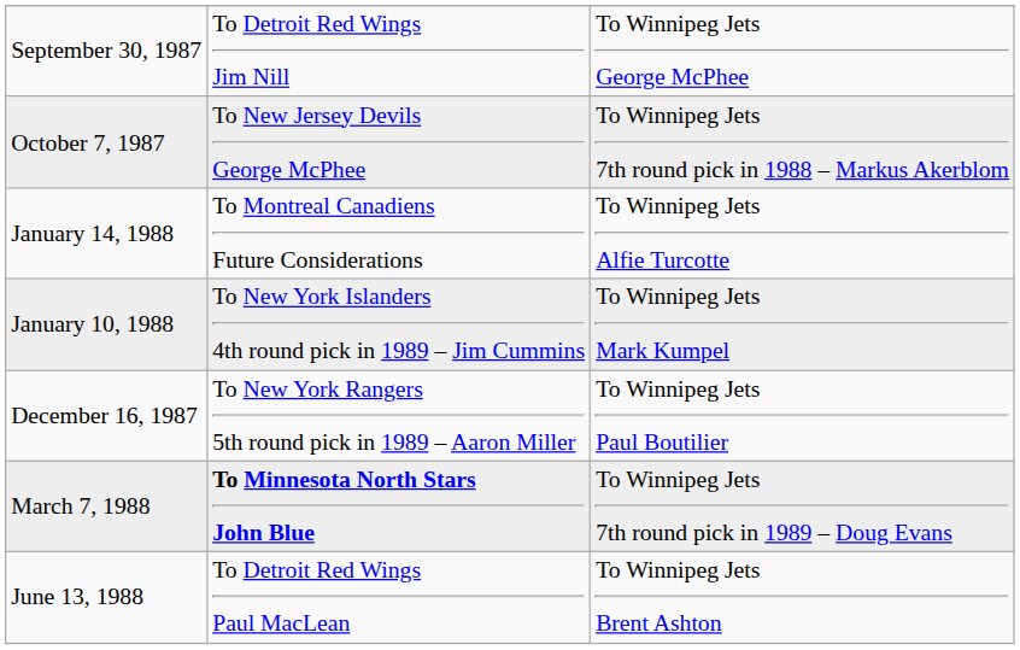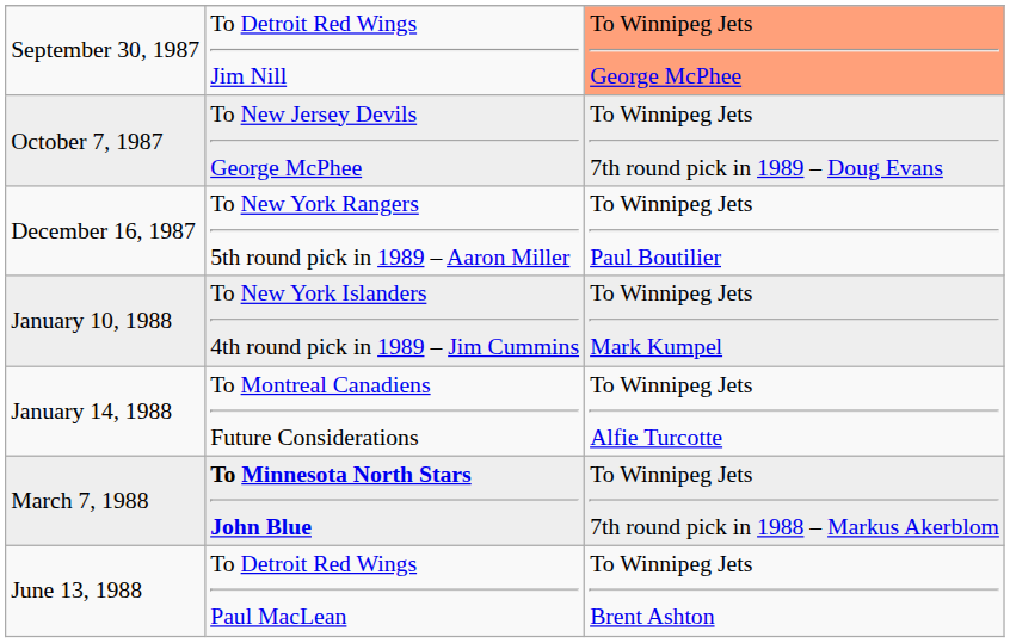September 30, 1987 | column 3: no background -> lightsalmon background
October 7, 1987 | column 3: To Winnipeg Jets 7th round pick in 1988 – Markus Akerblom -> To Winnipeg Jets 7th round pick in 1989 – Doug Evans
rows swapped: December 16, 1987 <-> January 14, 1988
March 7, 1988 | column 3: To Winnipeg Jets 7th round pick in 1989 – Doug Evans -> To Winnipeg Jets 7th round pick in 1988 – Markus Akerblom
